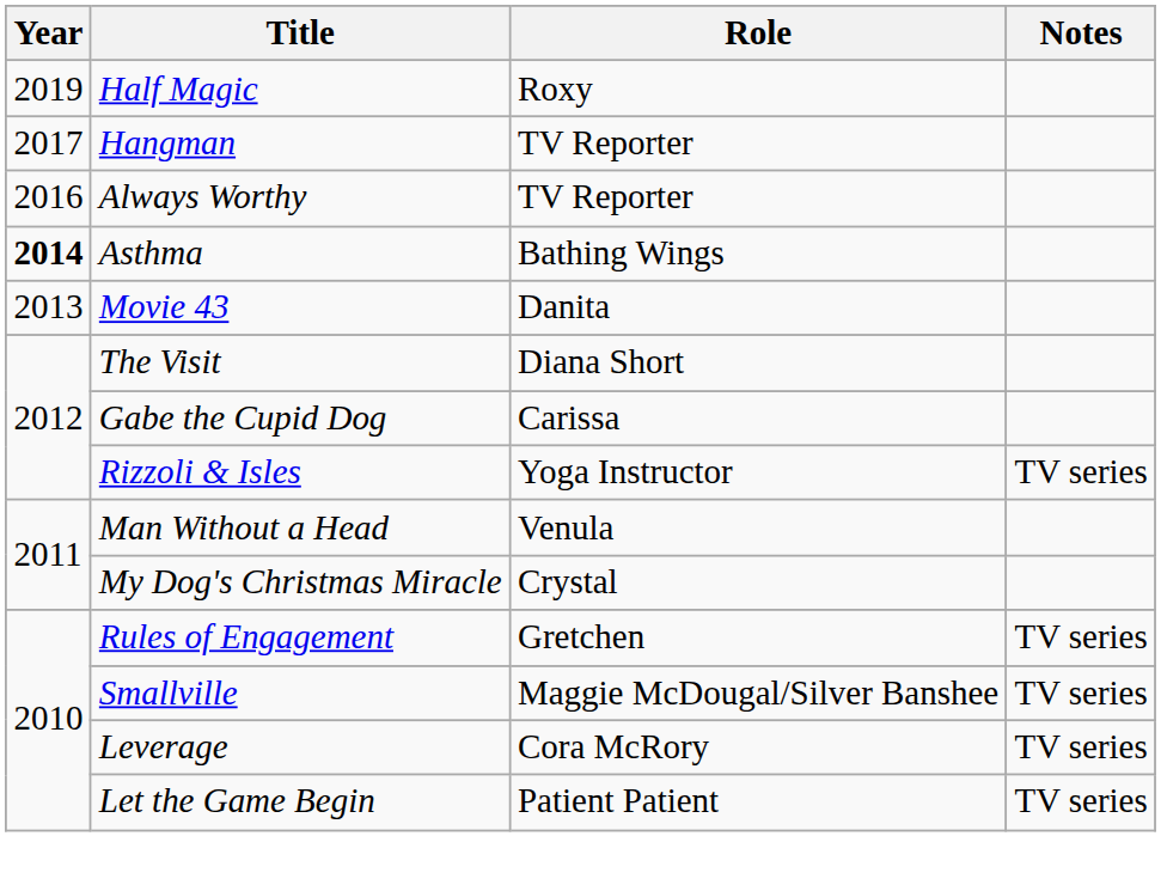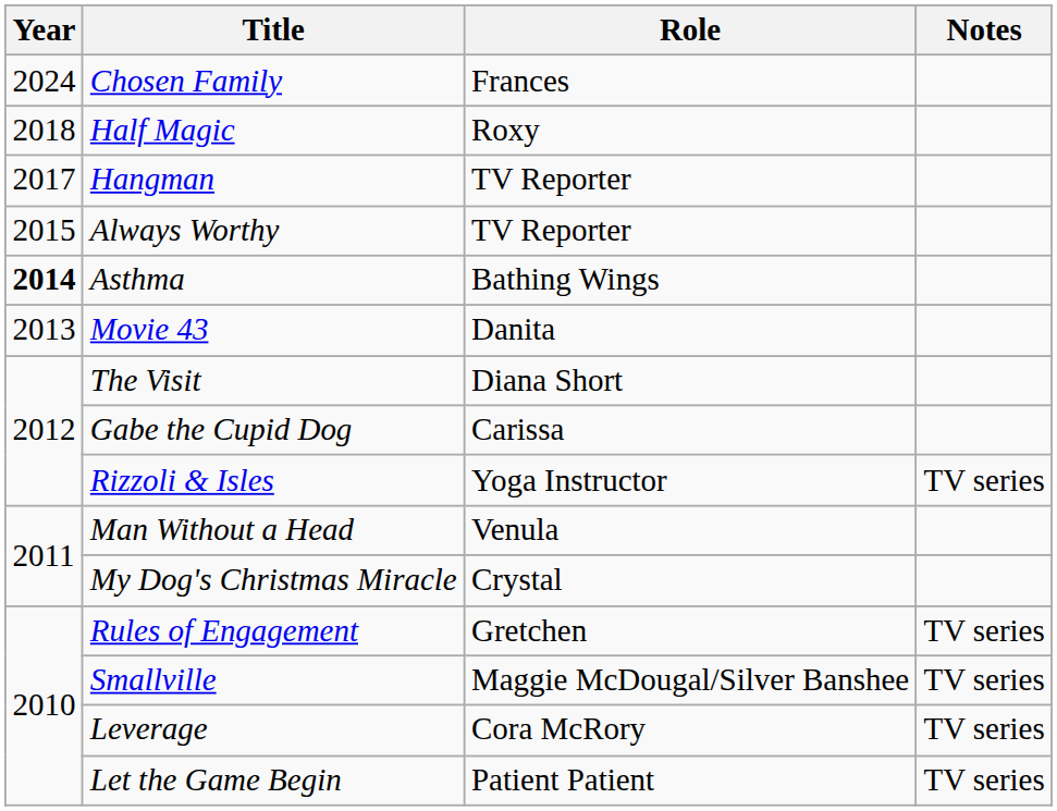+ row: 2024 | Chosen Family | Frances
Half Magic | Year: 2019 -> 2018
Always Worthy | Year: 2016 -> 2015
